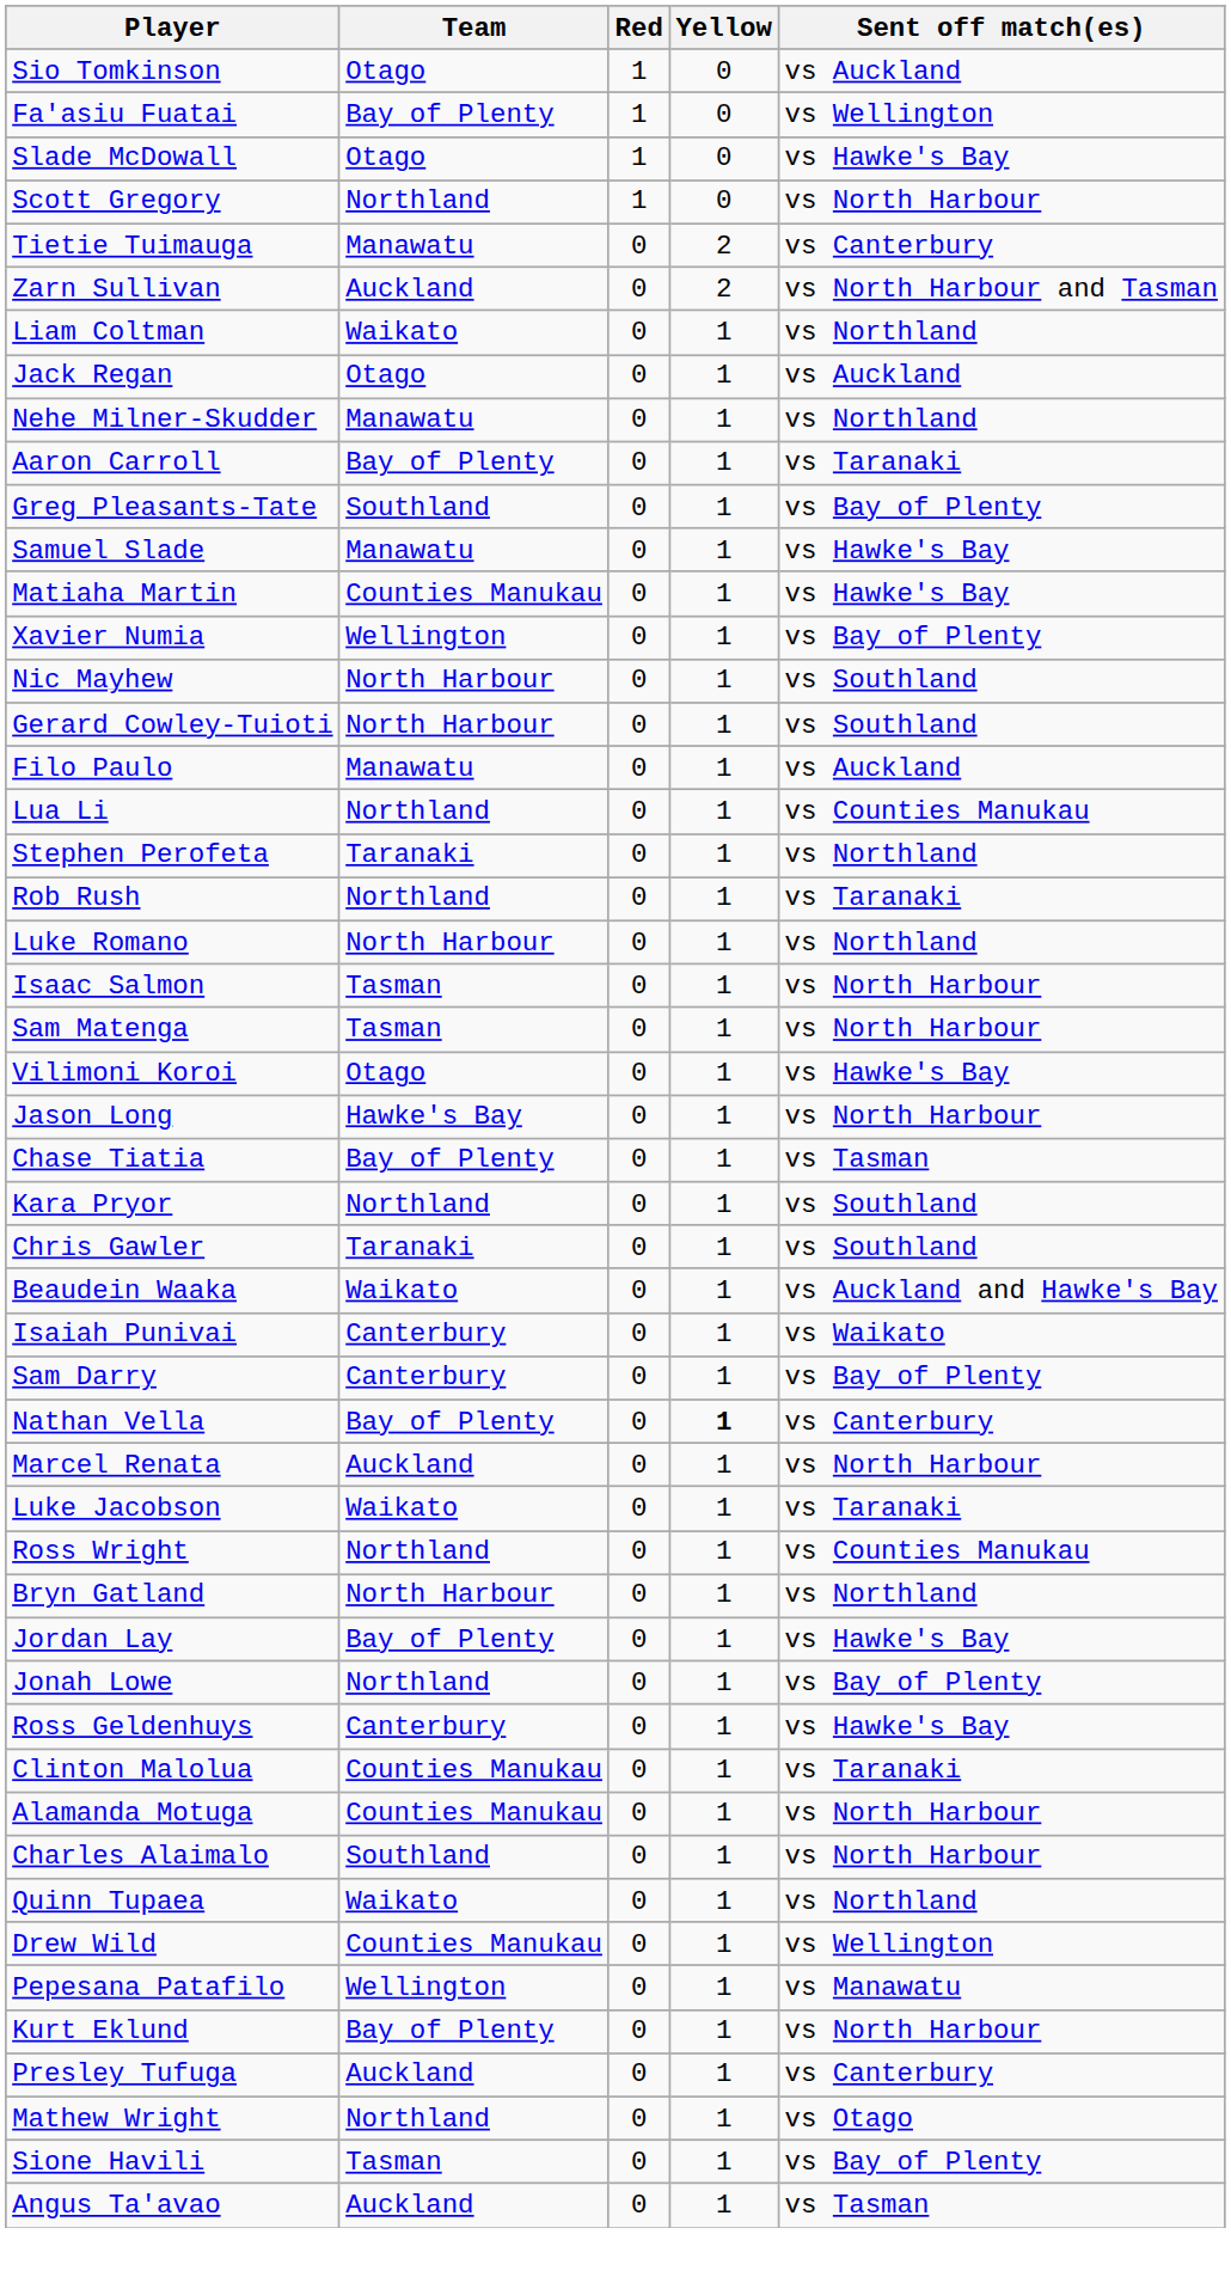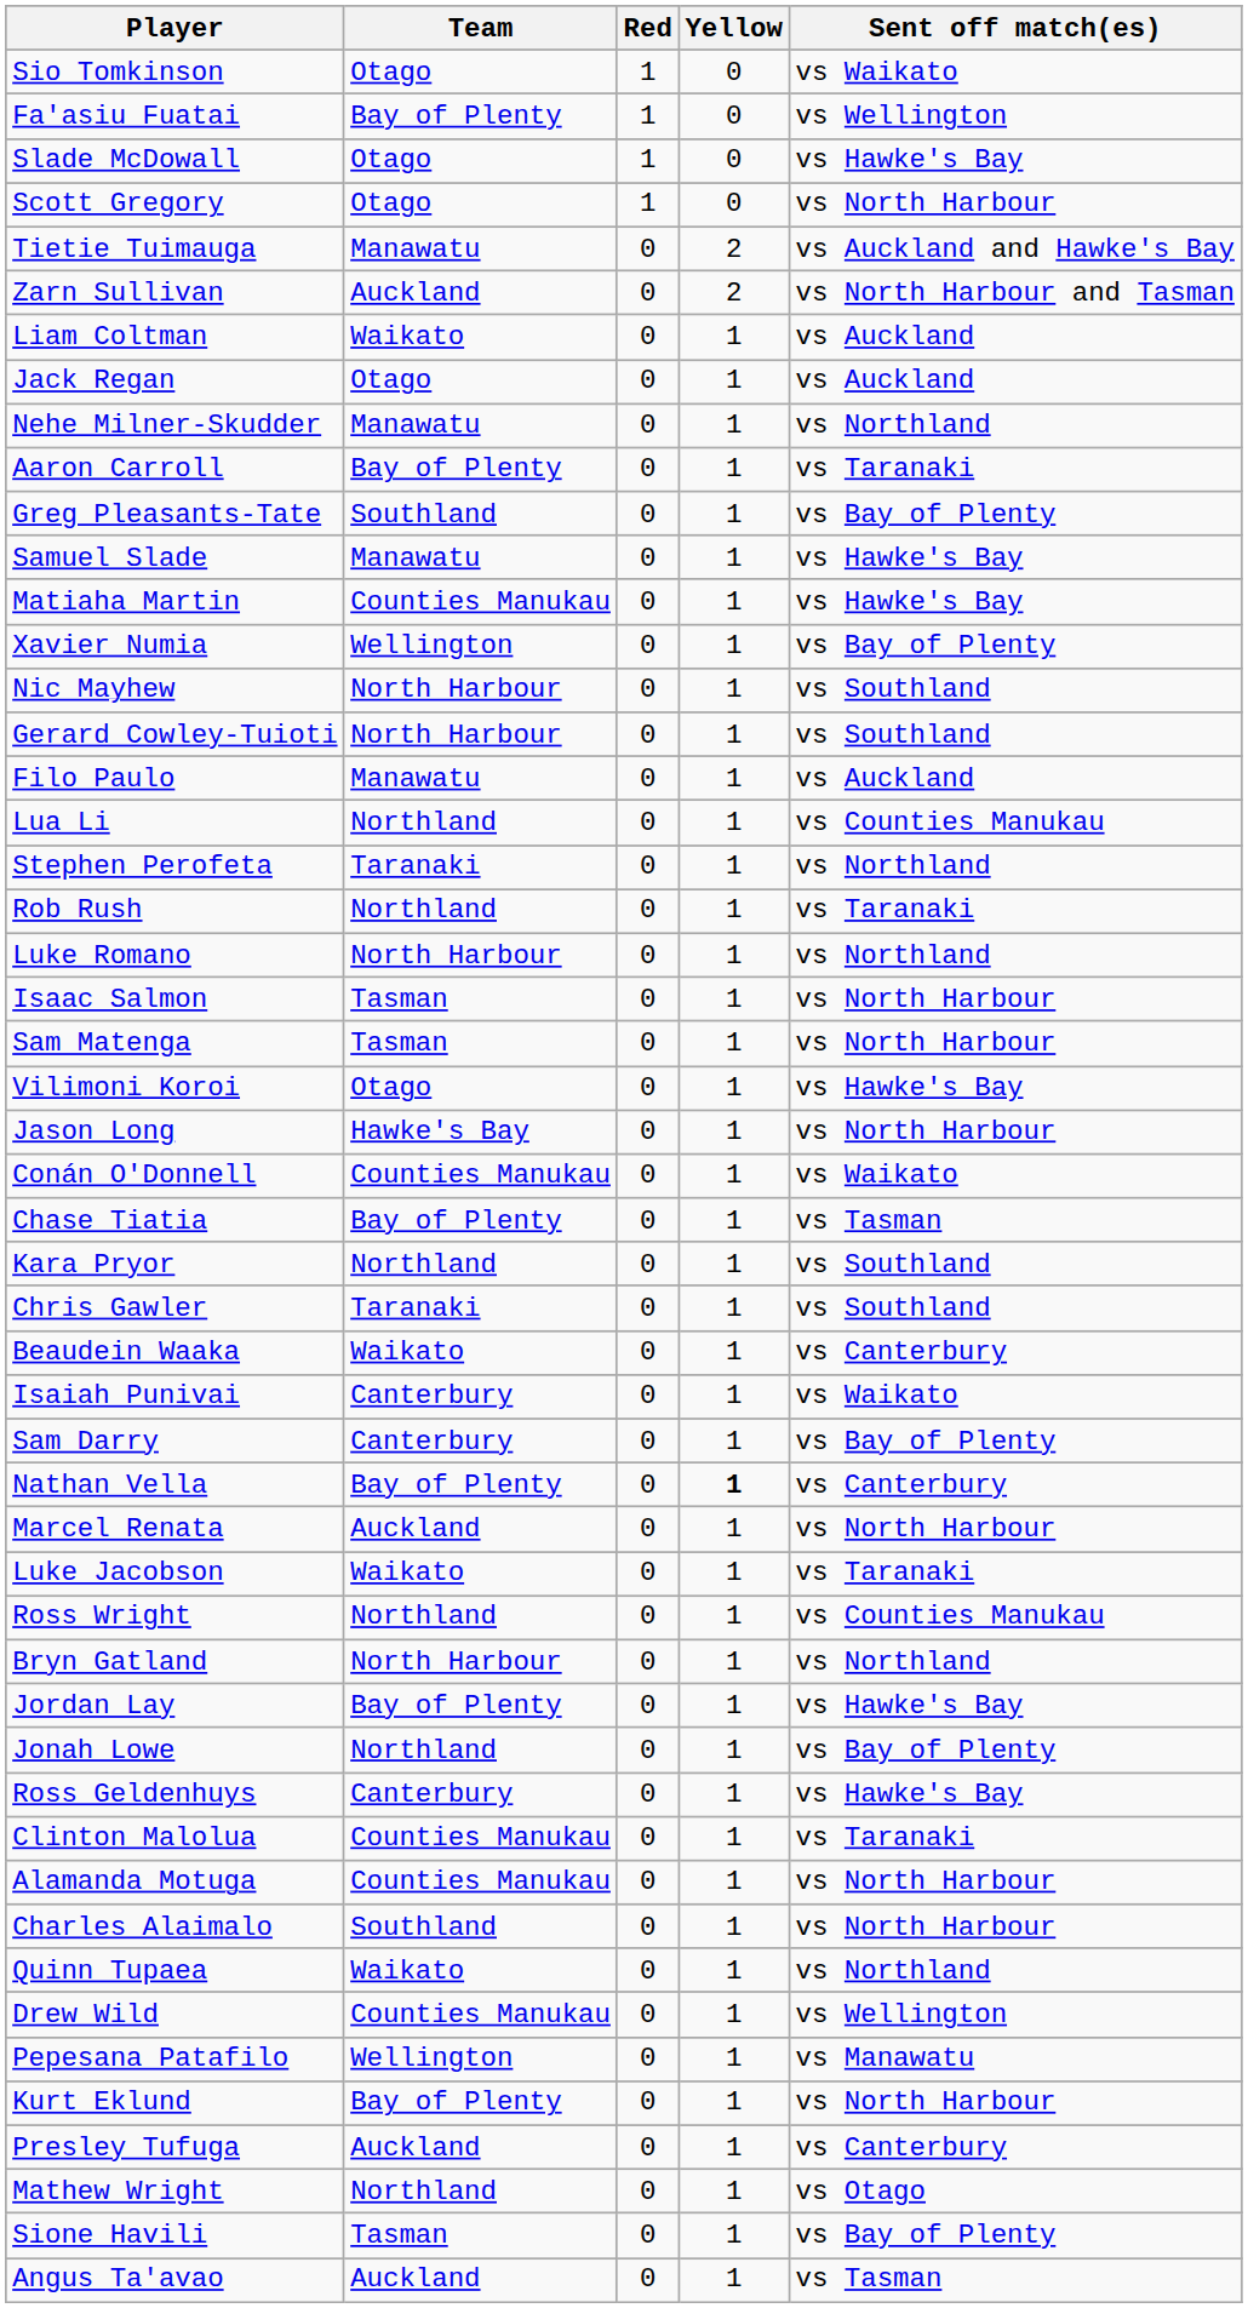Sio Tomkinson | Sent off match(es): vs Auckland -> vs Waikato
Scott Gregory | Team: Northland -> Otago
Tietie Tuimauga | Sent off match(es): vs Canterbury -> vs Auckland and Hawke's Bay
Liam Coltman | Sent off match(es): vs Northland -> vs Auckland
+ row: Conán O'Donnell | Counties Manukau | 0 | 1 | vs Waikato
Beaudein Waaka | Sent off match(es): vs Auckland and Hawke's Bay -> vs Canterbury
